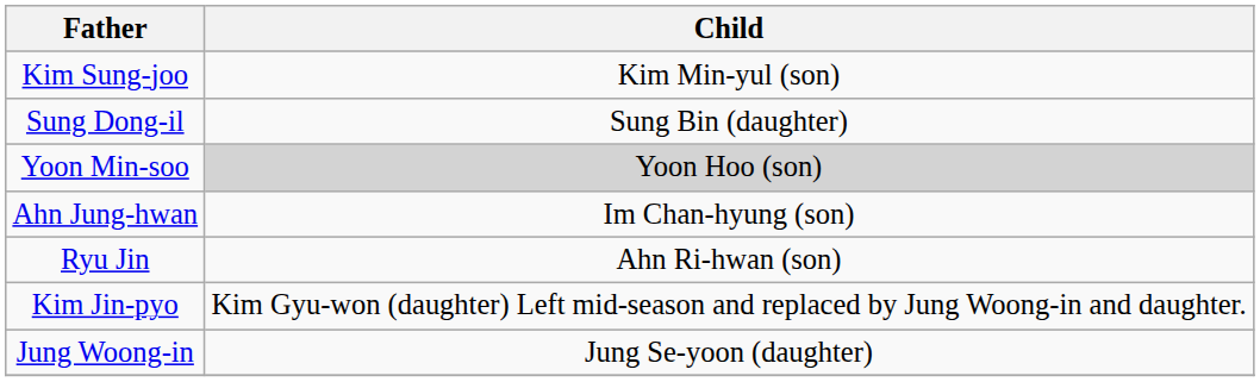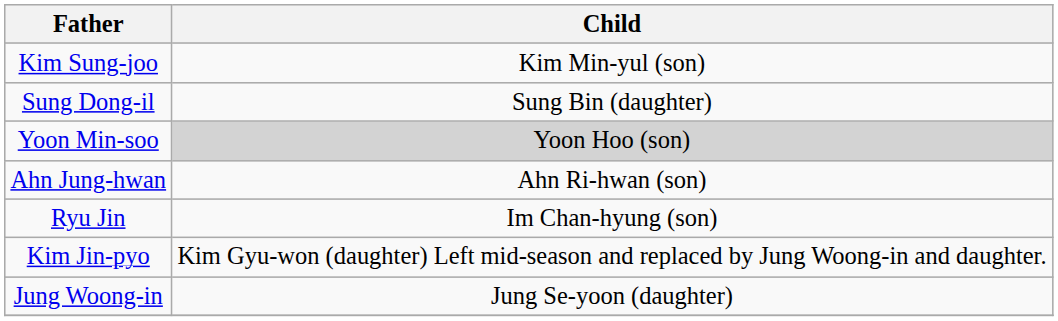Ahn Jung-hwan | Child: Im Chan-hyung (son) -> Ahn Ri-hwan (son)
Ryu Jin | Child: Ahn Ri-hwan (son) -> Im Chan-hyung (son)
